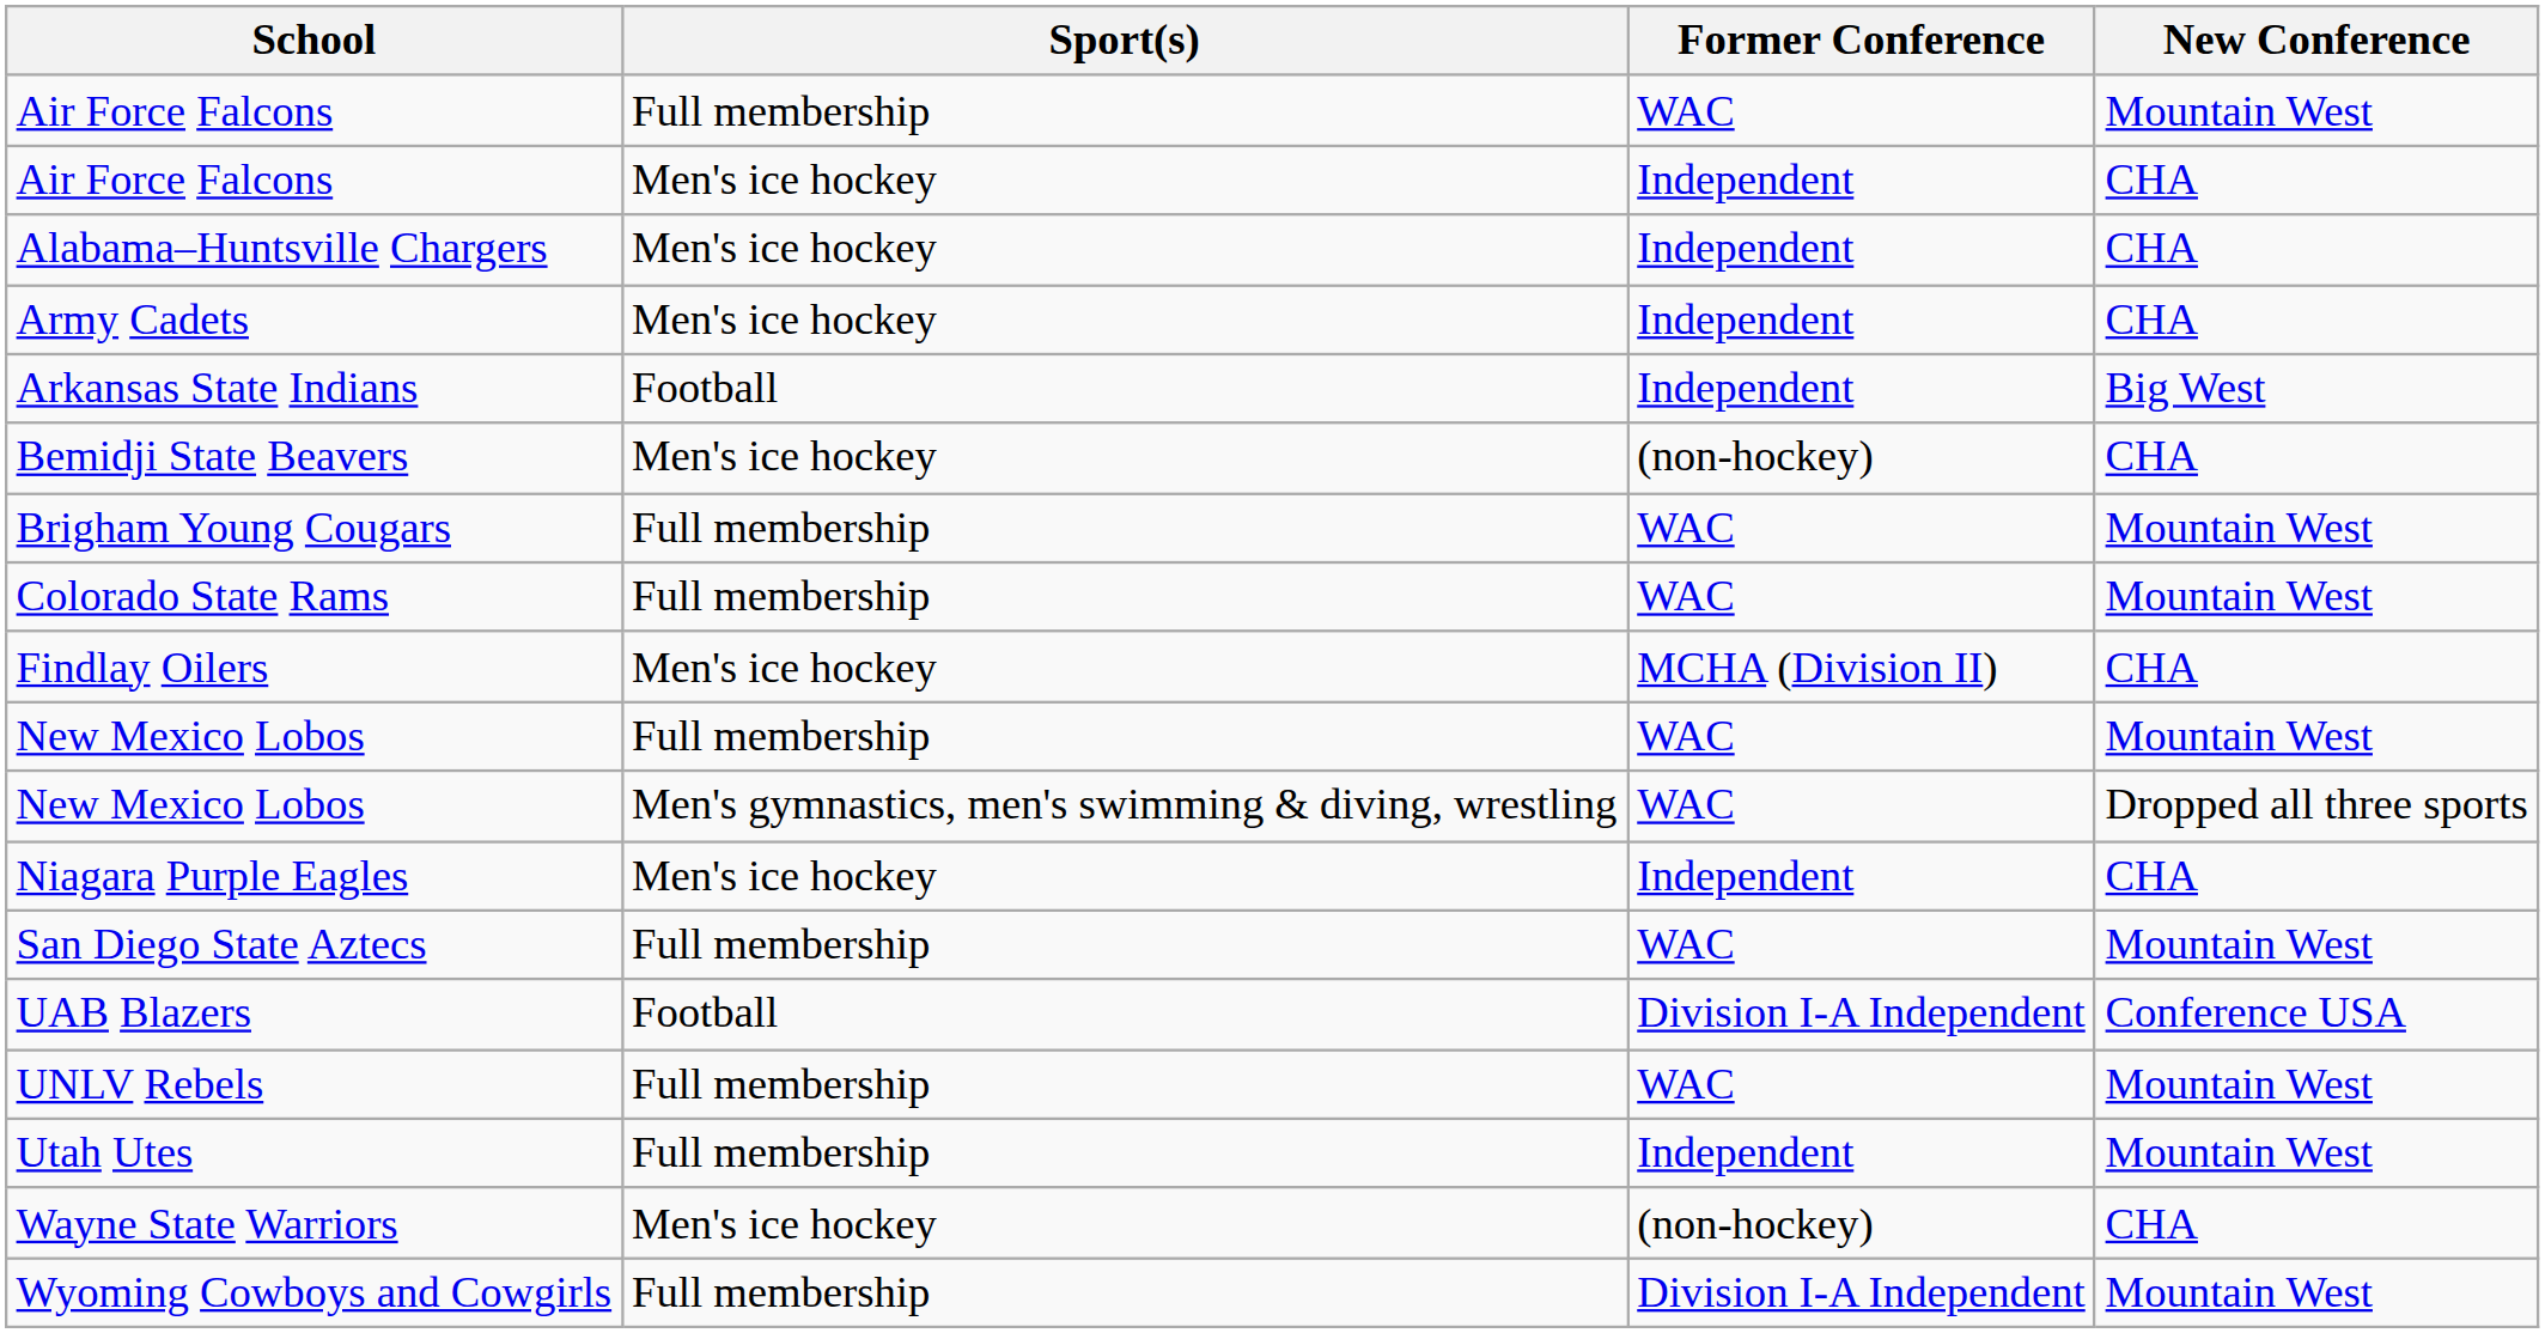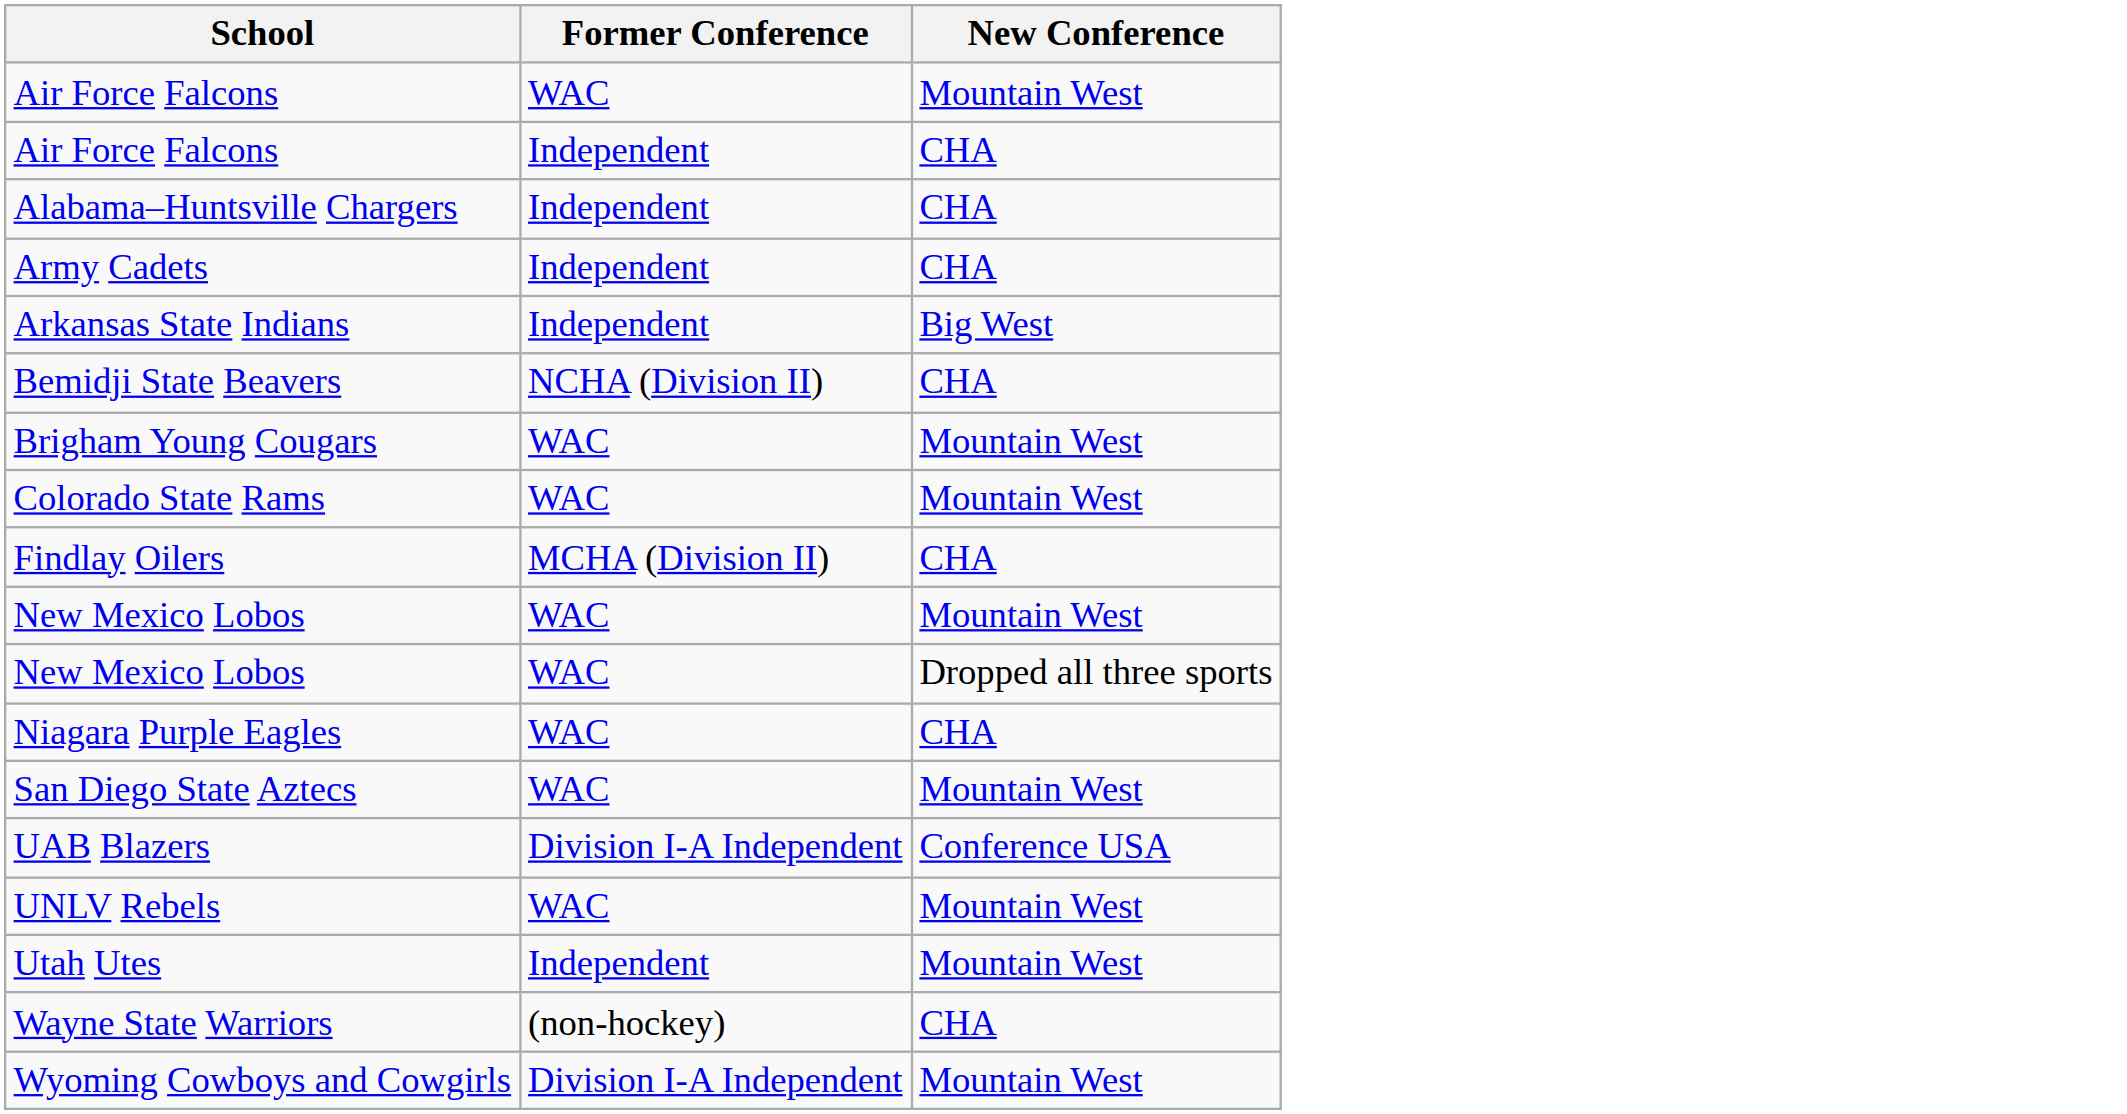- column: Sport(s) | Full membership | Men's ice hockey | Men's ice hockey | Men's ice hockey | Football | Men's ice hockey | Full membership | Full membership | Men's ice hockey | Full membership | Men's gymnastics, men's swimming & diving, wrestling | Men's ice hockey | Full membership | Football | Full membership | Full membership | Men's ice hockey | Full membership
Bemidji State Beavers | Former Conference: (non-hockey) -> NCHA (Division II)
Niagara Purple Eagles | Former Conference: Independent -> WAC
